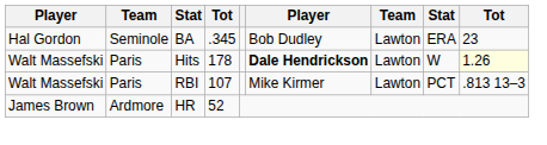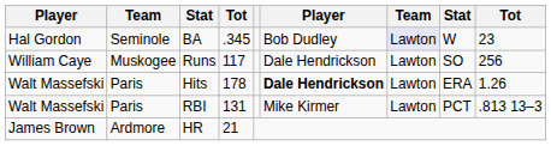BA | column 7: no background -> lavender background
BA | column 8: ERA -> W
+ row: William Caye | Muskogee | Runs | 117 | Dale Hendrickson | Lawton | SO | 256
Hits | column 8: W -> ERA
Hits | column 9: lightyellow background -> no background
RBI | column 4: 107 -> 131
HR | column 4: 52 -> 21
